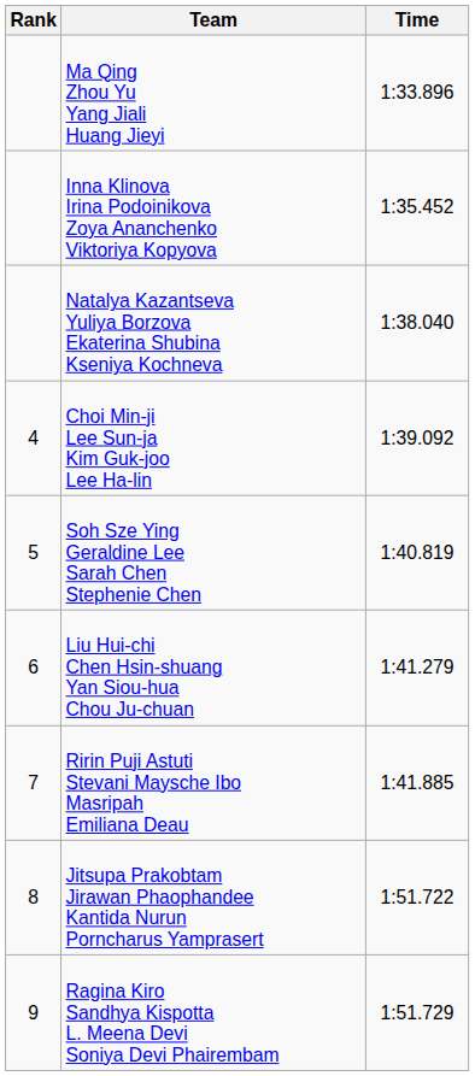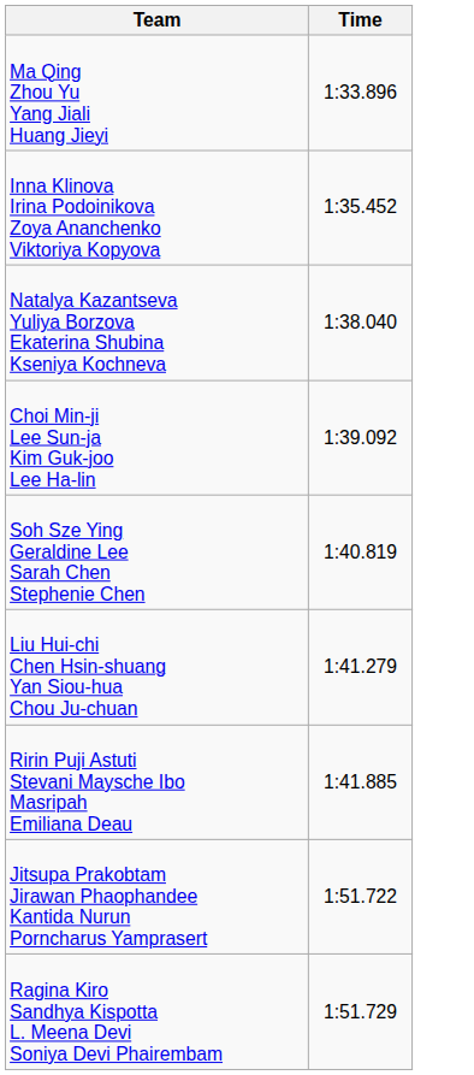- column: Rank | 4 | 5 | 6 | 7 | 8 | 9
